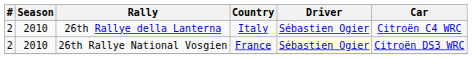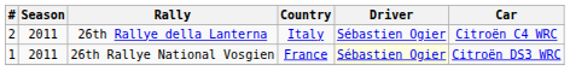26th Rallye della Lanterna | Season: 2010 -> 2011
26th Rallye National Vosgien | #: 2 -> 1
26th Rallye National Vosgien | Season: 2010 -> 2011
